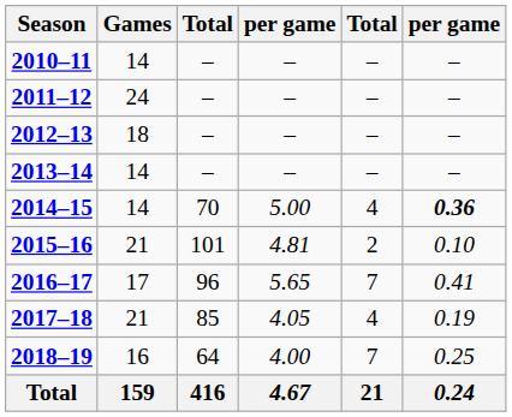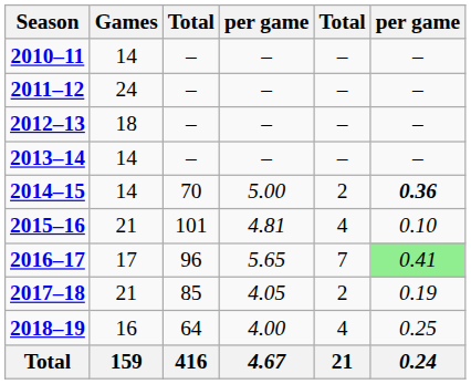2014–15 | column 5: 4 -> 2
2015–16 | column 5: 2 -> 4
2016–17 | column 6: no background -> lightgreen background
2017–18 | column 5: 4 -> 2
2018–19 | column 5: 7 -> 4
